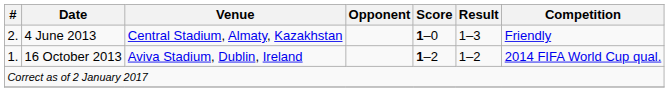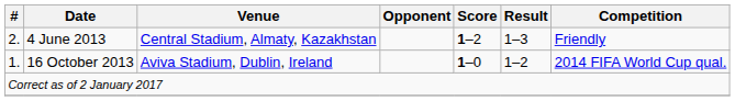4 June 2013 | Score: 1–0 -> 1–2
16 October 2013 | Score: 1–2 -> 1–0
